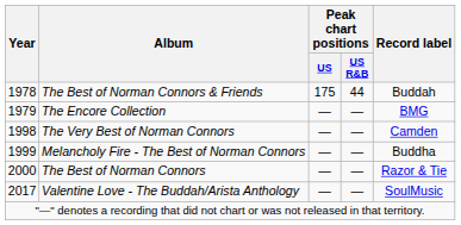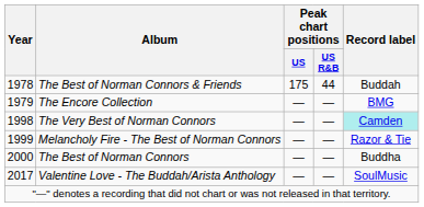The Very Best of Norman Connors | Record label: no background -> paleturquoise background
Melancholy Fire - The Best of Norman Connors | Record label: Buddha -> Razor & Tie
The Best of Norman Connors | Record label: Razor & Tie -> Buddha
